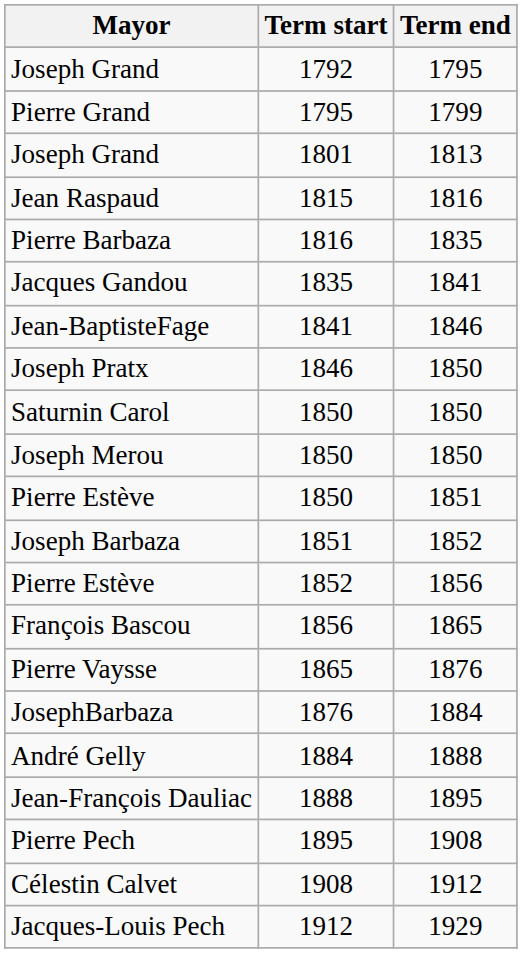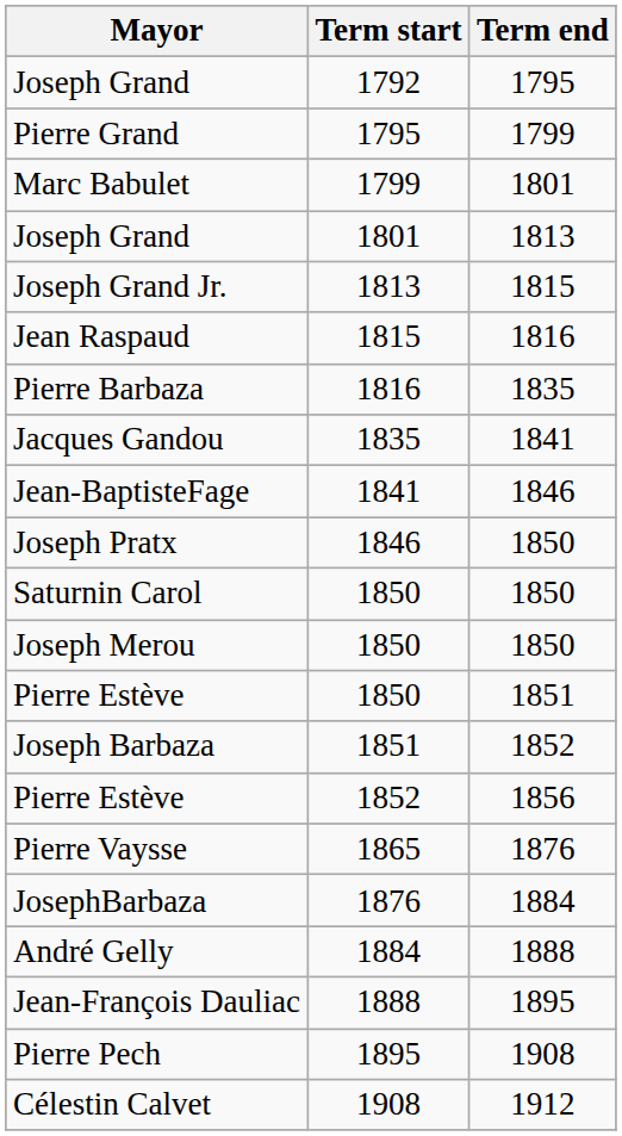+ row: Marc Babulet | 1799 | 1801
+ row: Joseph Grand Jr. | 1813 | 1815
- row: François Bascou | 1856 | 1865
- row: Jacques-Louis Pech | 1912 | 1929
